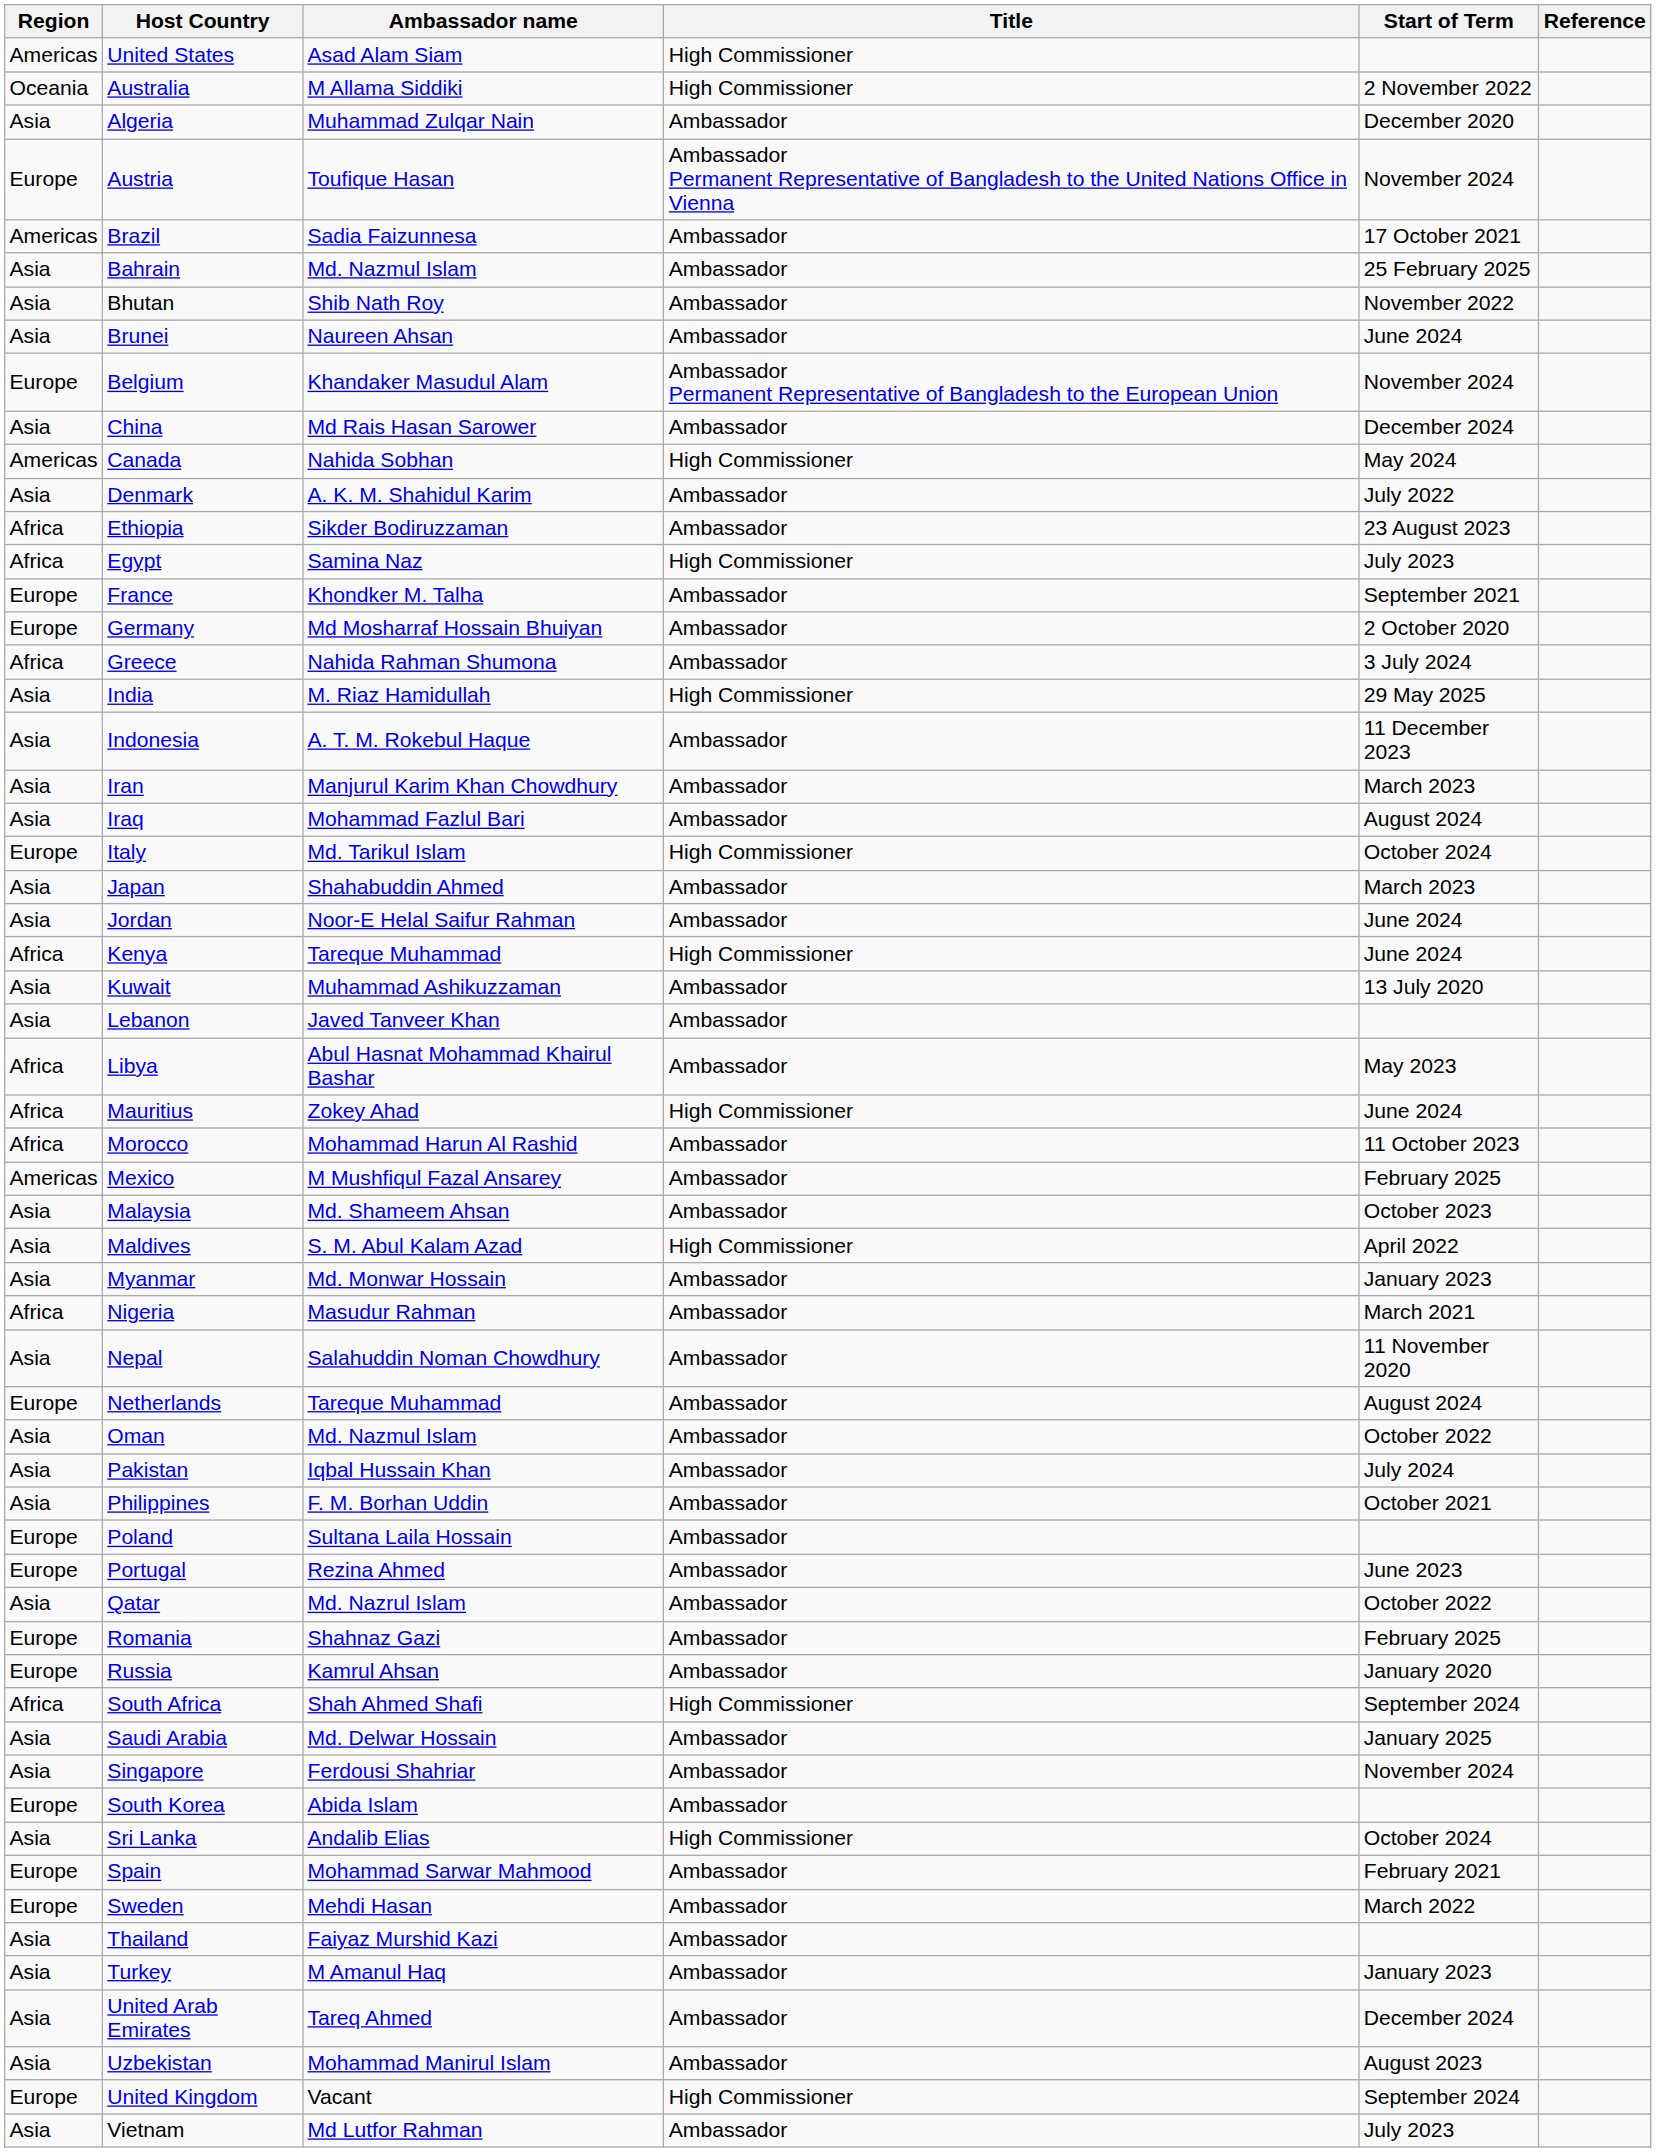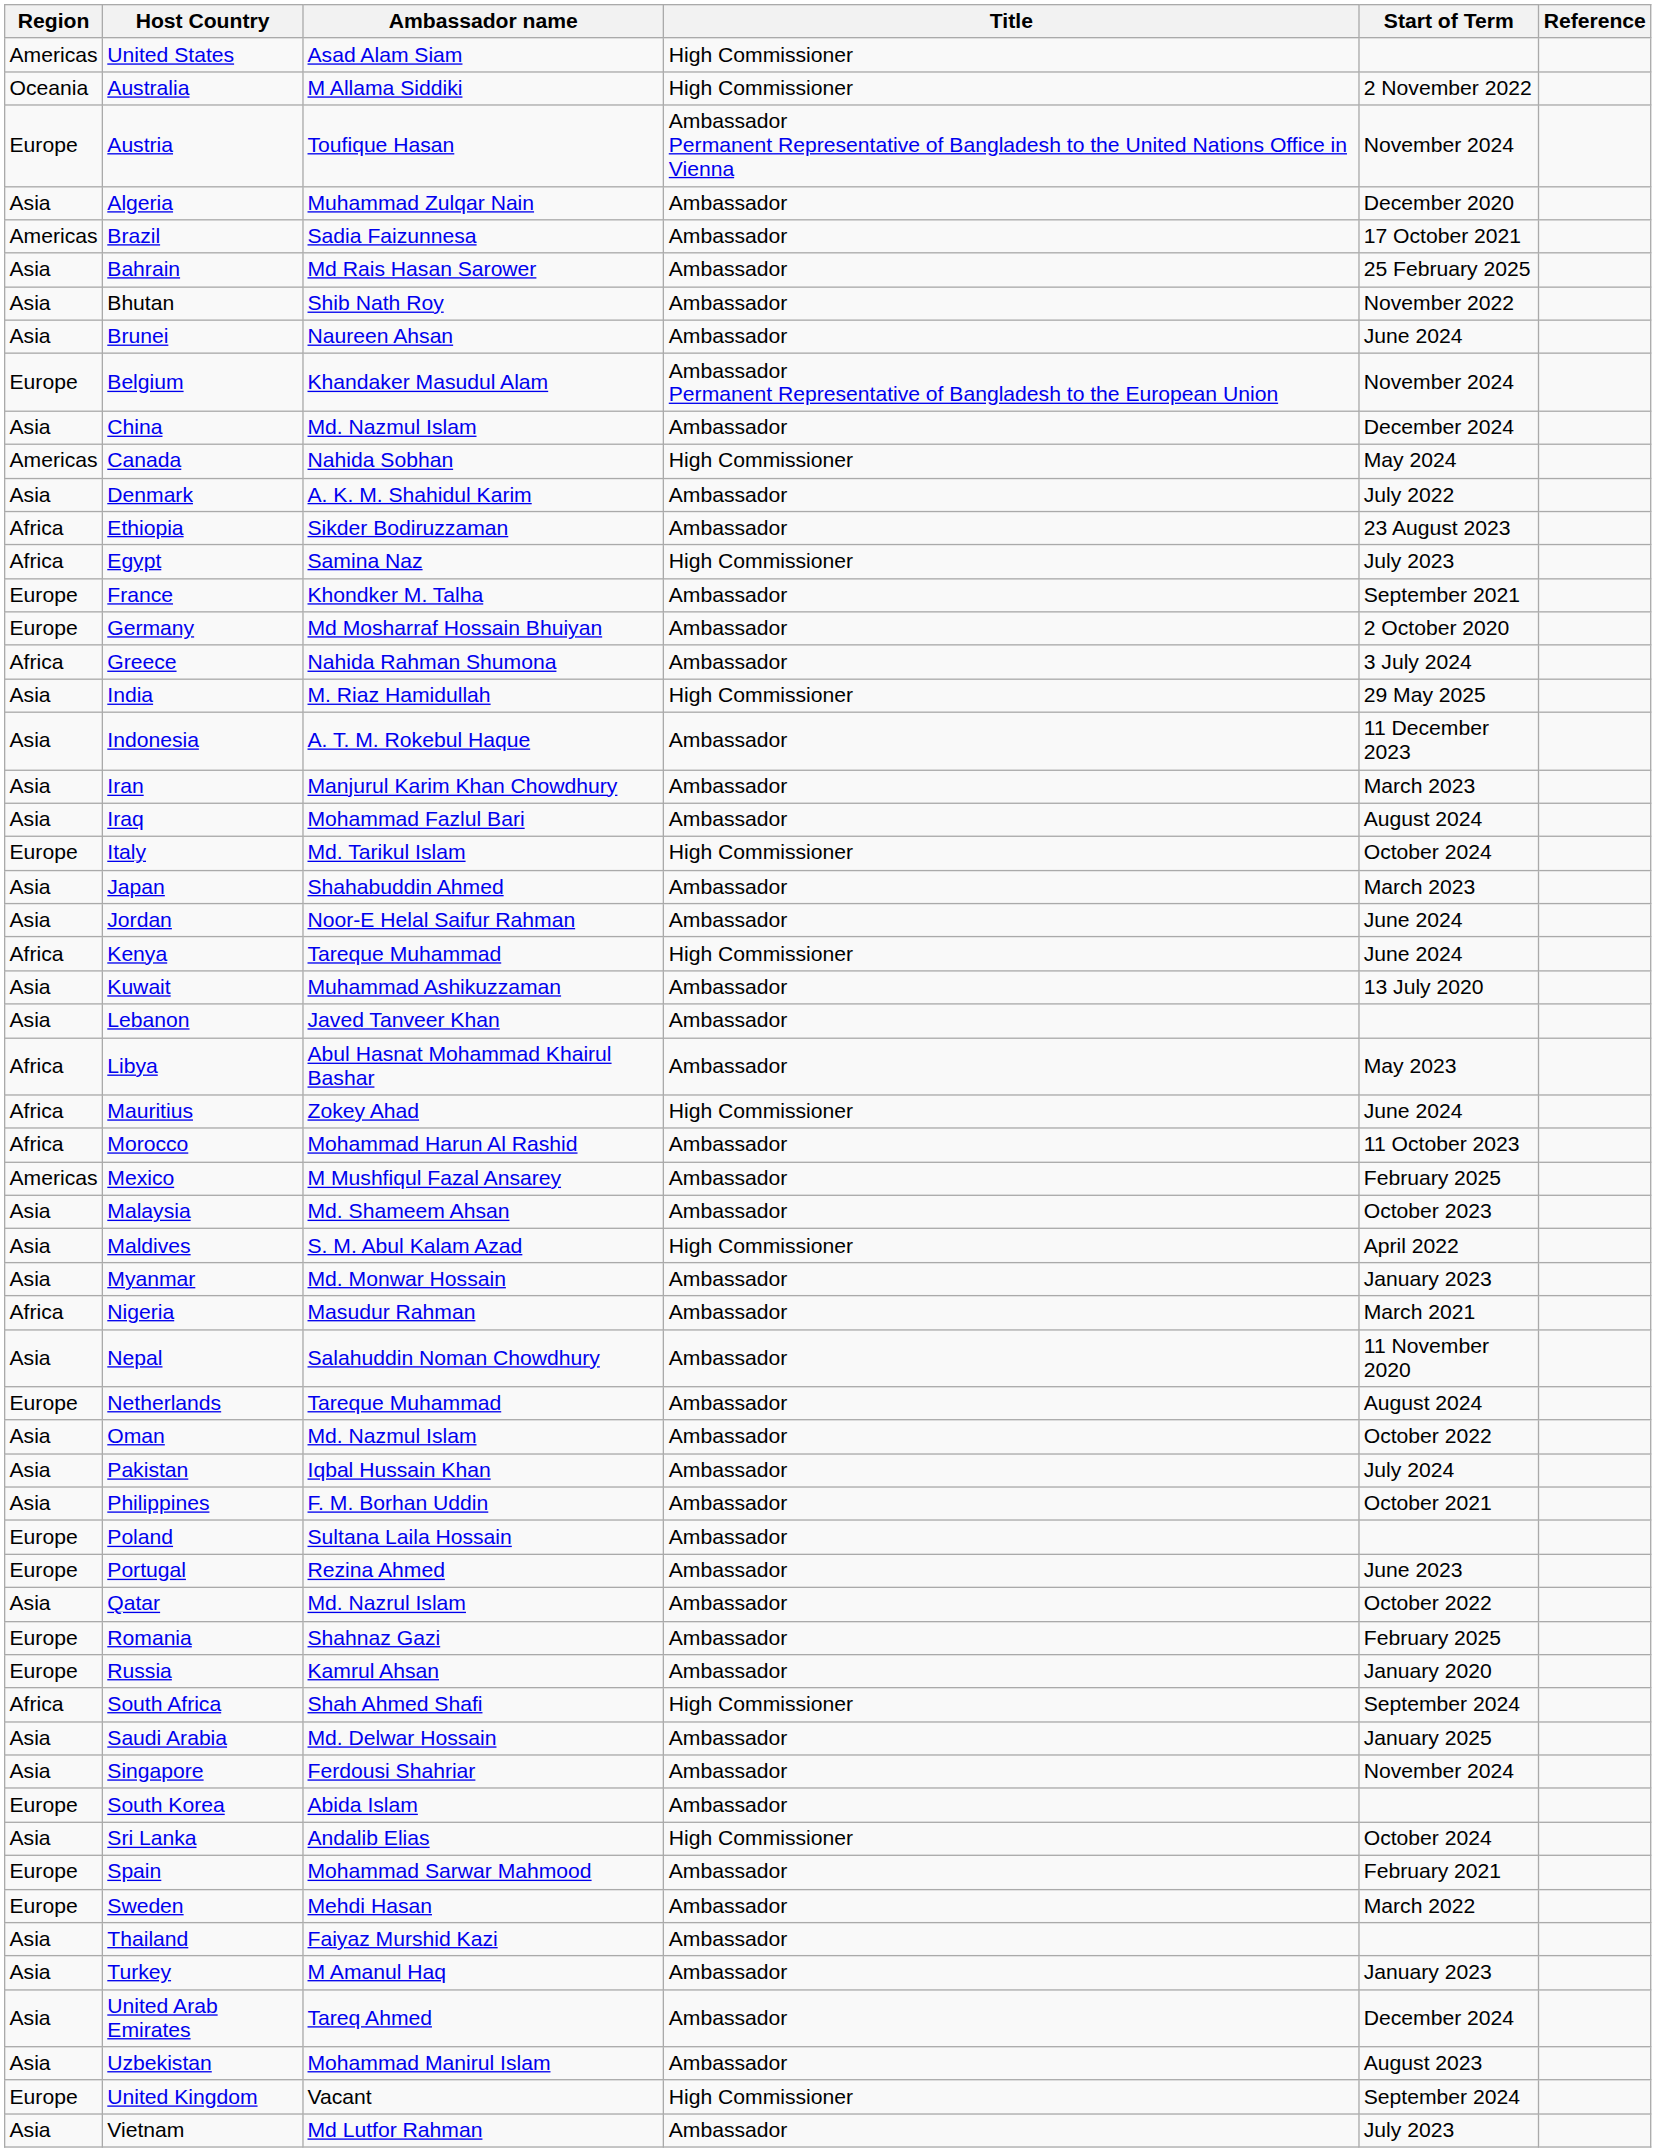rows swapped: Austria <-> Algeria
Bahrain | Ambassador name: Md. Nazmul Islam -> Md Rais Hasan Sarower
China | Ambassador name: Md Rais Hasan Sarower -> Md. Nazmul Islam
